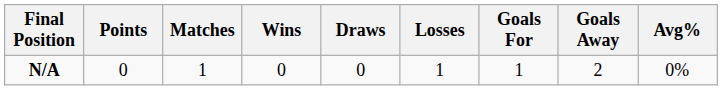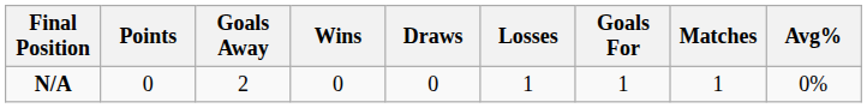columns swapped: Matches <-> Goals Away
